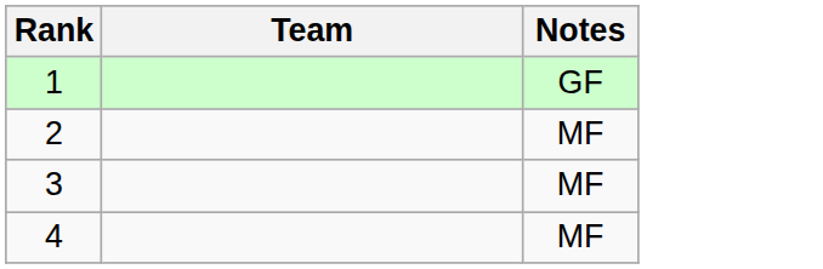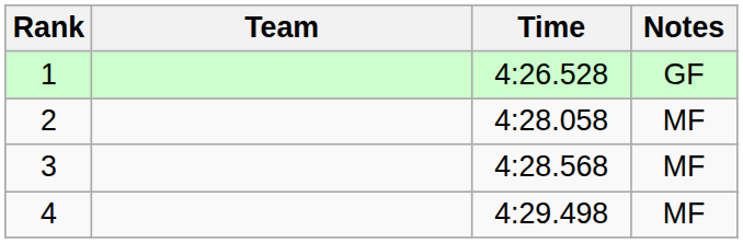+ column: Time | 4:26.528 | 4:28.058 | 4:28.568 | 4:29.498
